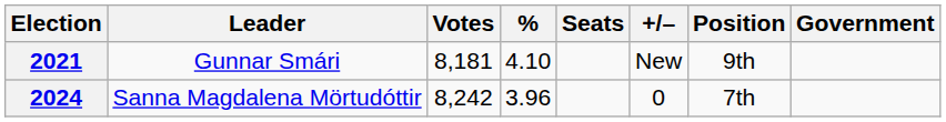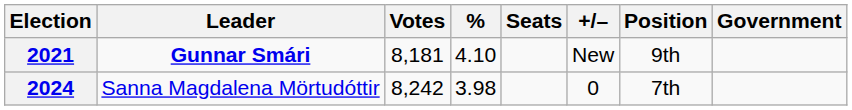2021 | Leader: normal -> bold
2024 | %: 3.96 -> 3.98
